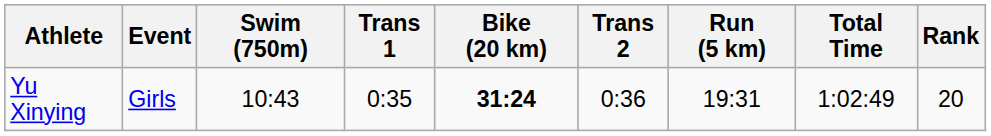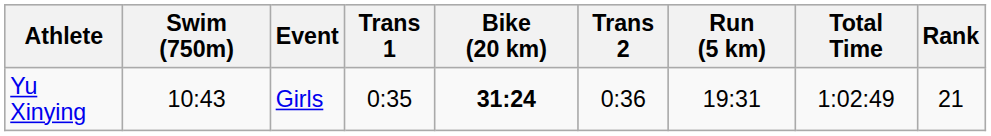columns swapped: Event <-> Swim (750m)
Yu Xinying | Rank: 20 -> 21
